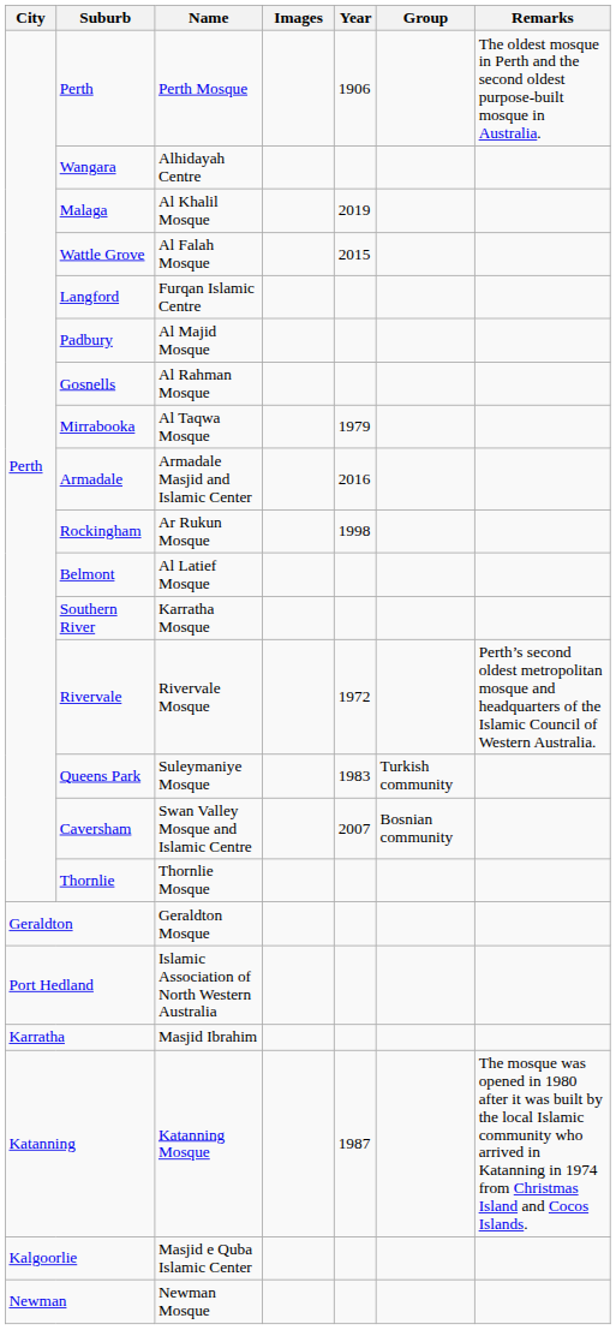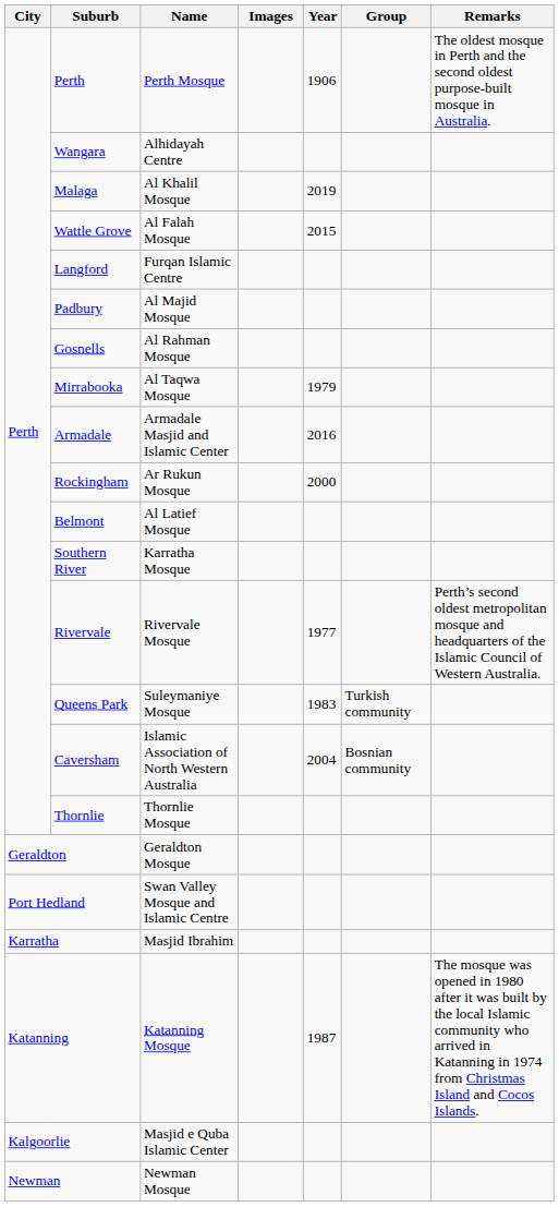Rockingham | Year: 1998 -> 2000
Rivervale | Year: 1972 -> 1977
Caversham | Name: Swan Valley Mosque and Islamic Centre -> Islamic Association of North Western Australia
Caversham | Year: 2007 -> 2004
Port Hedland | Name: Islamic Association of North Western Australia -> Swan Valley Mosque and Islamic Centre
